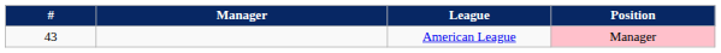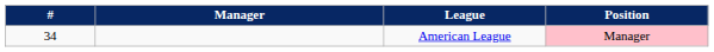American League | #: 43 -> 34
